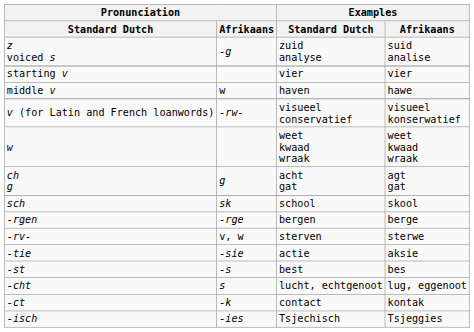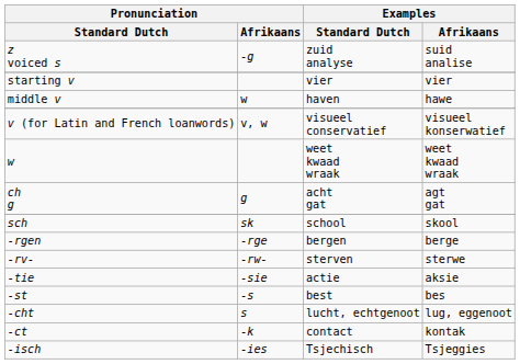v (for Latin and French loanwords) | Pronunciation / Afrikaans: -rw- -> v, w
-rv- | Pronunciation / Afrikaans: v, w -> -rw-
